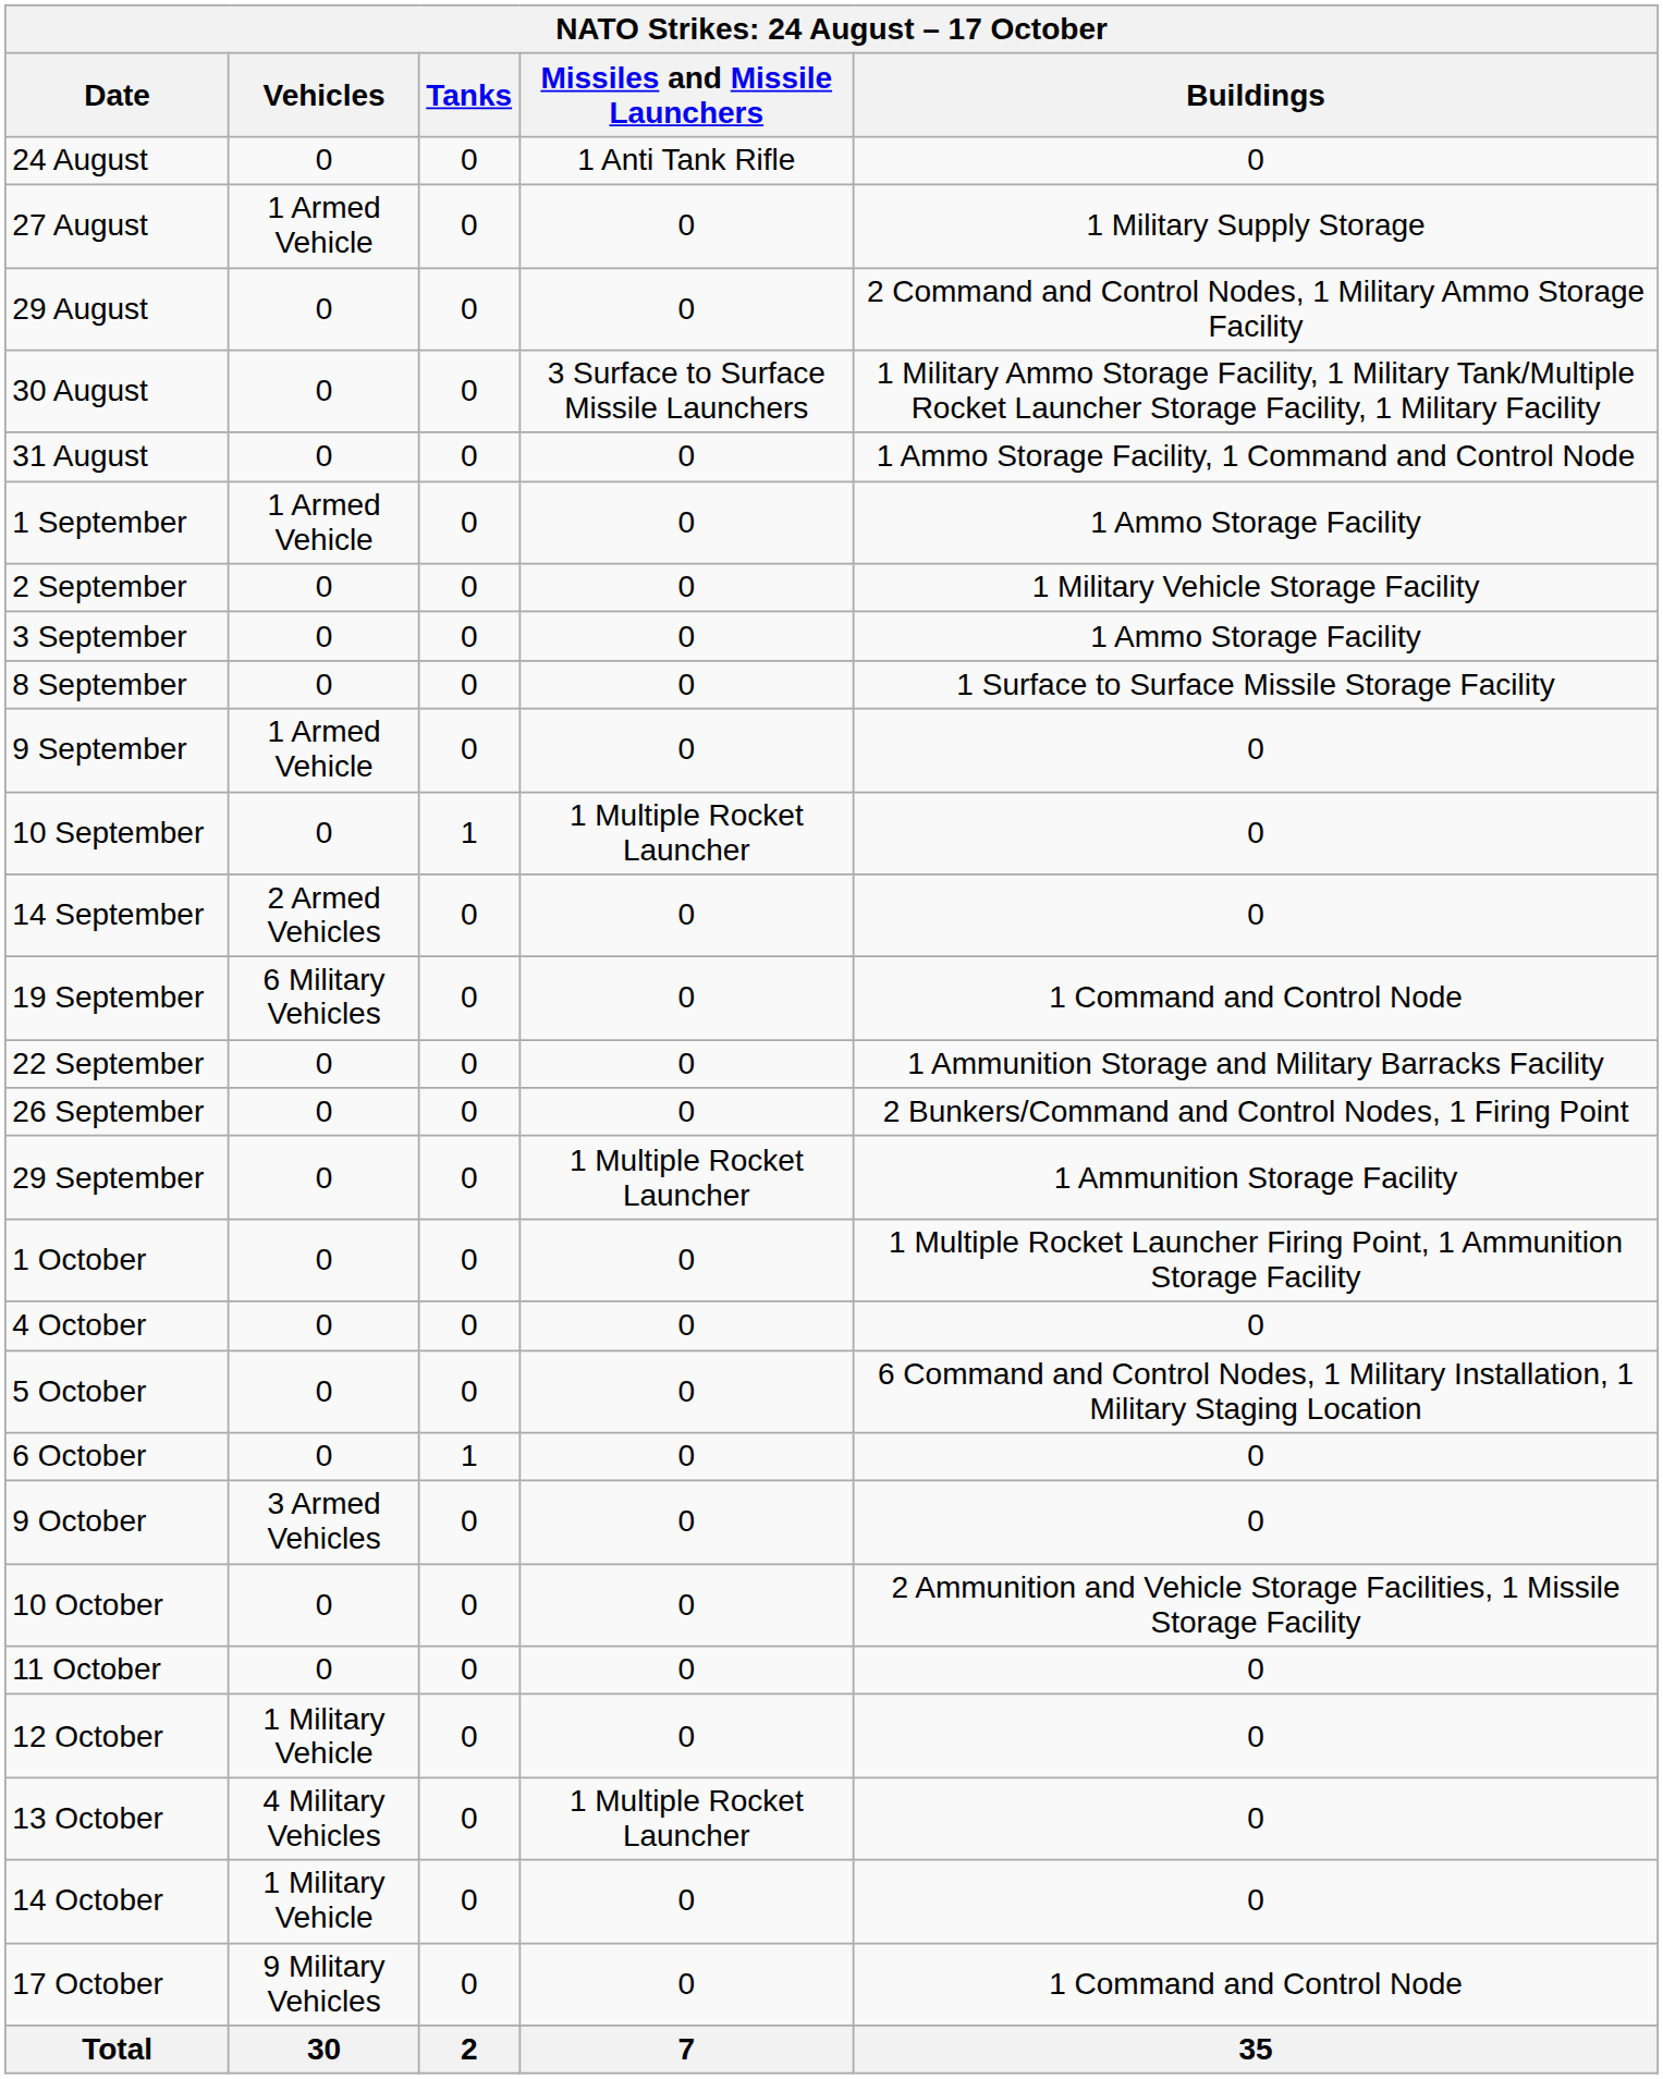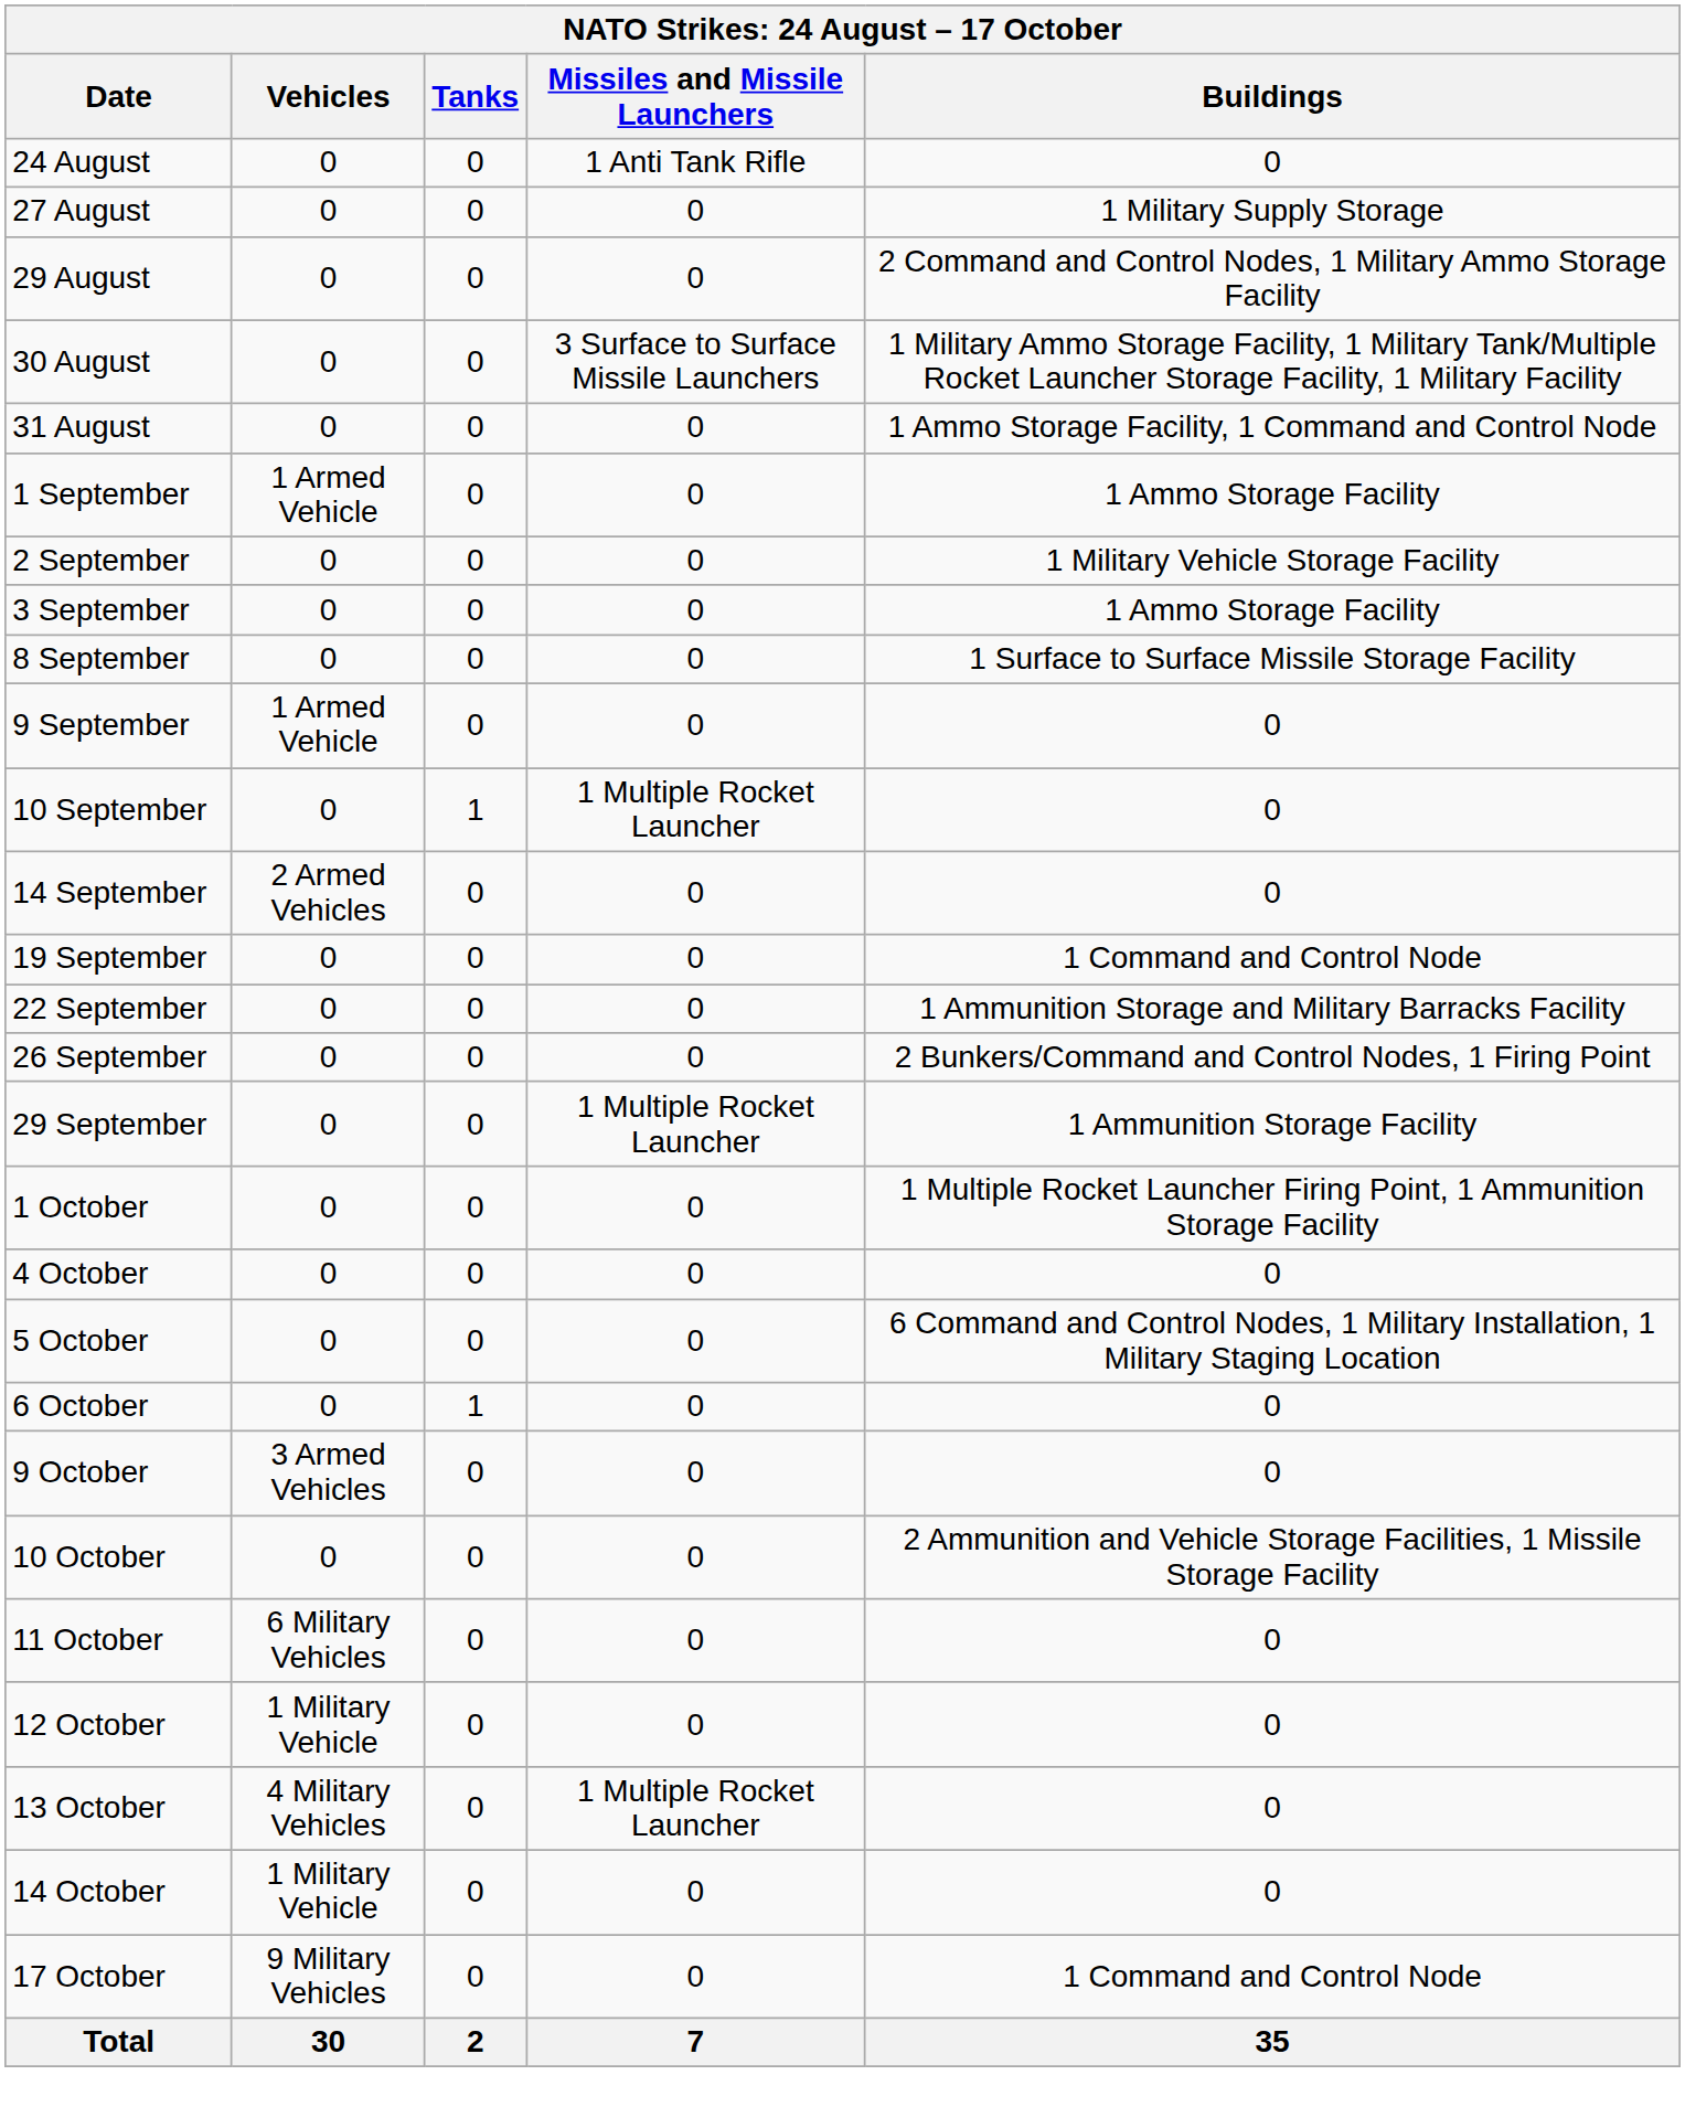27 August | Vehicles: 1 Armed Vehicle -> 0
19 September | Vehicles: 6 Military Vehicles -> 0
11 October | Vehicles: 0 -> 6 Military Vehicles
